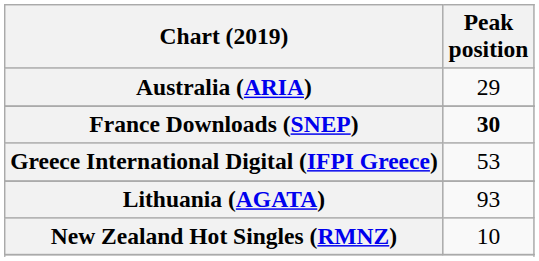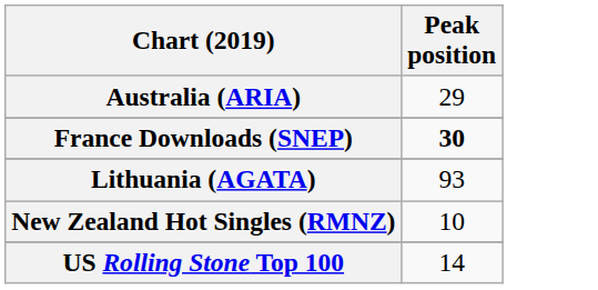- row: Greece International Digital (IFPI Greece) | 53
+ row: US Rolling Stone Top 100 | 14
